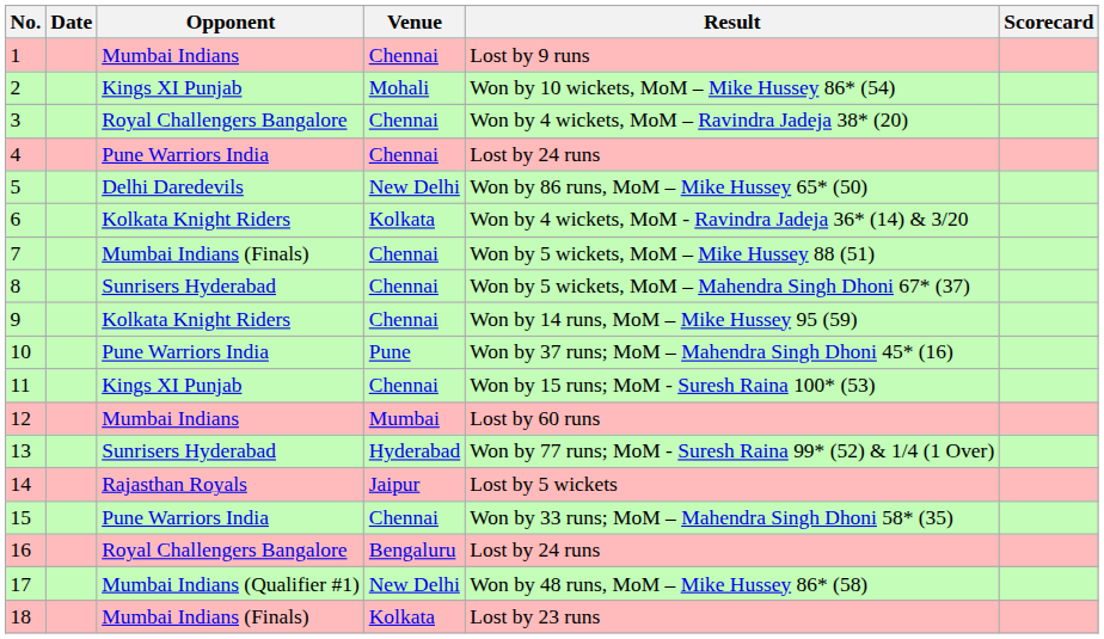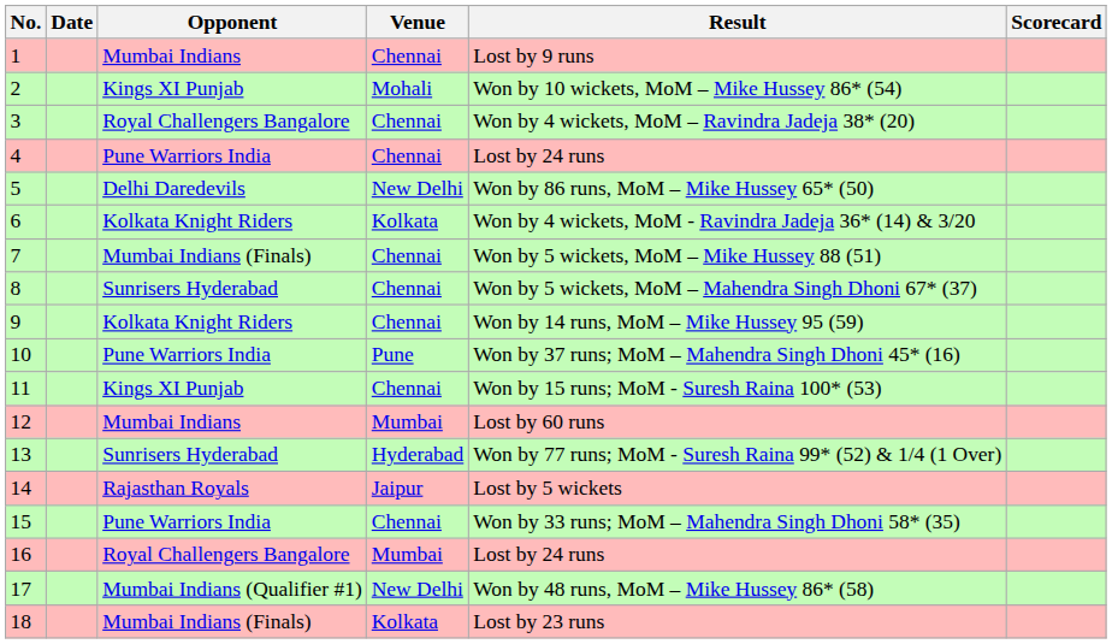16 | Venue: Bengaluru -> Mumbai
